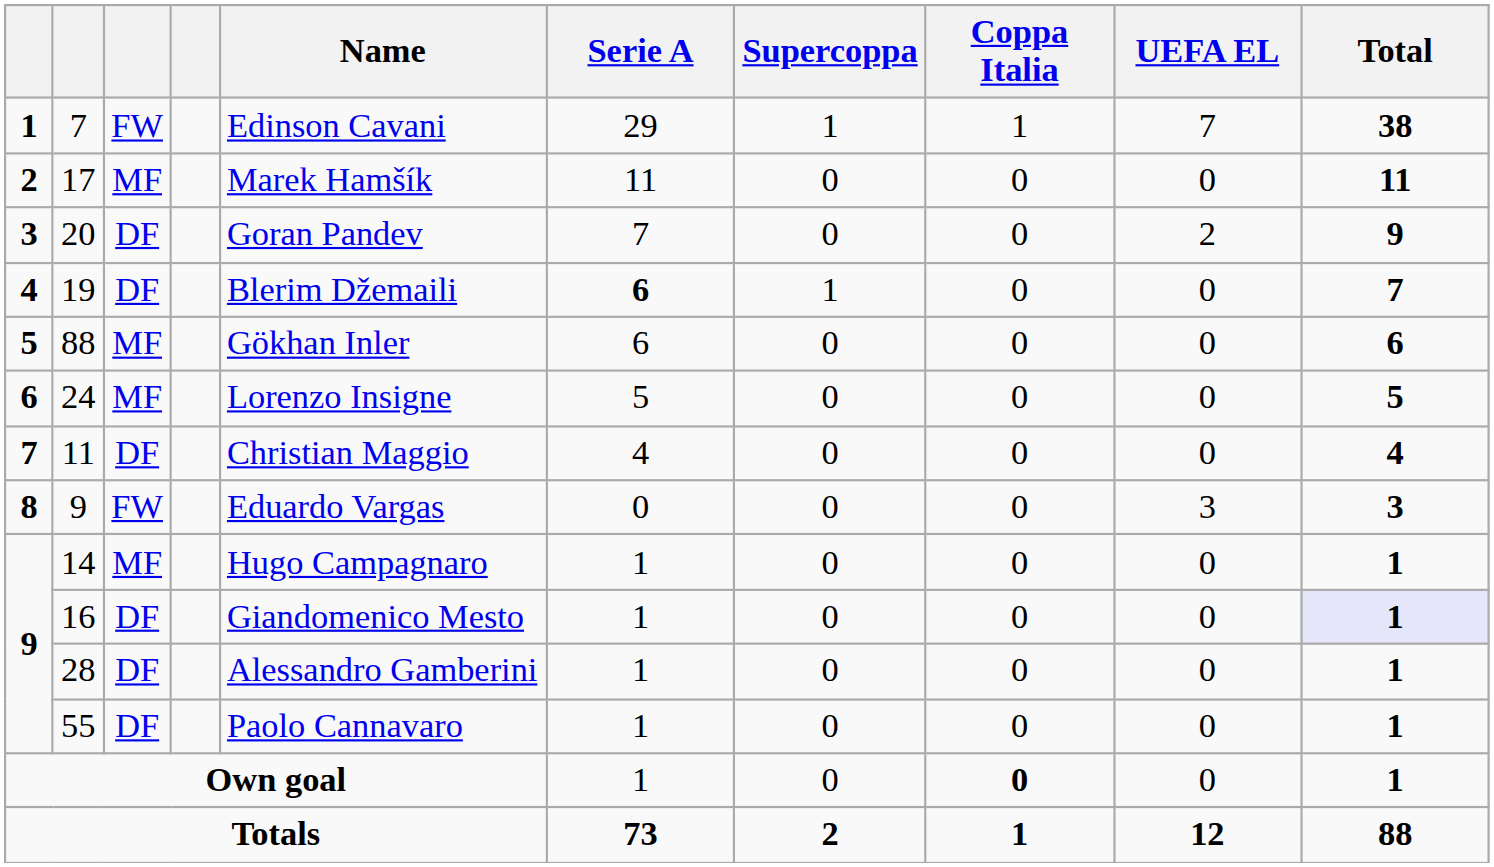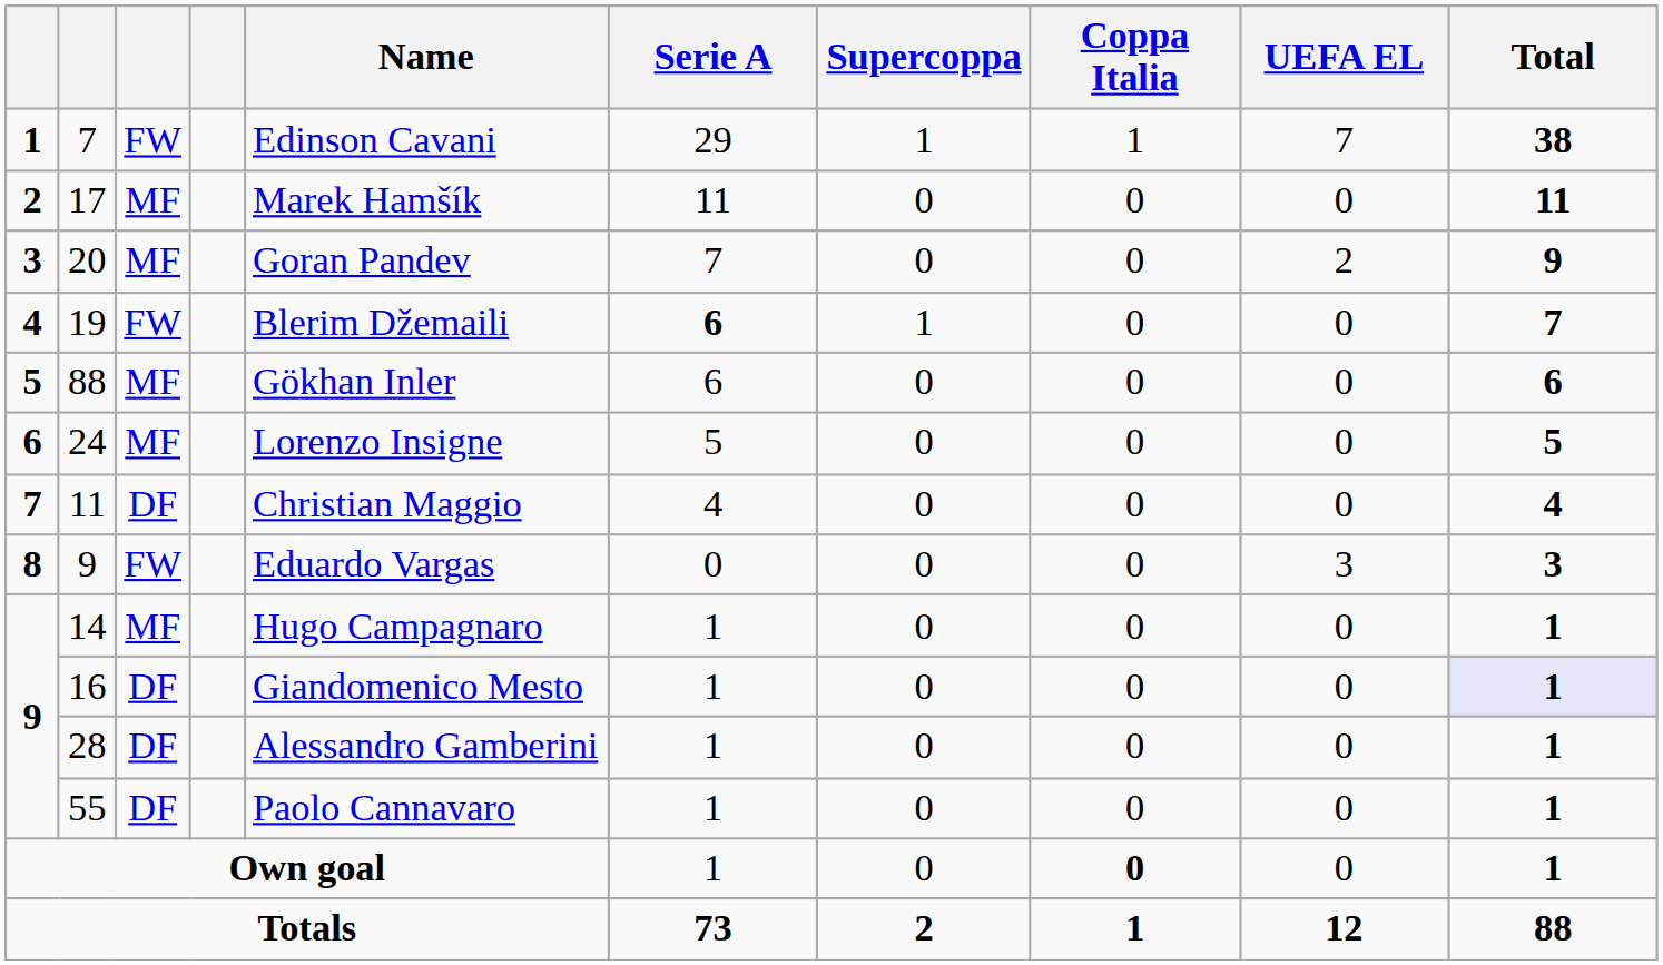20 | column 3: DF -> MF
19 | column 3: DF -> FW
